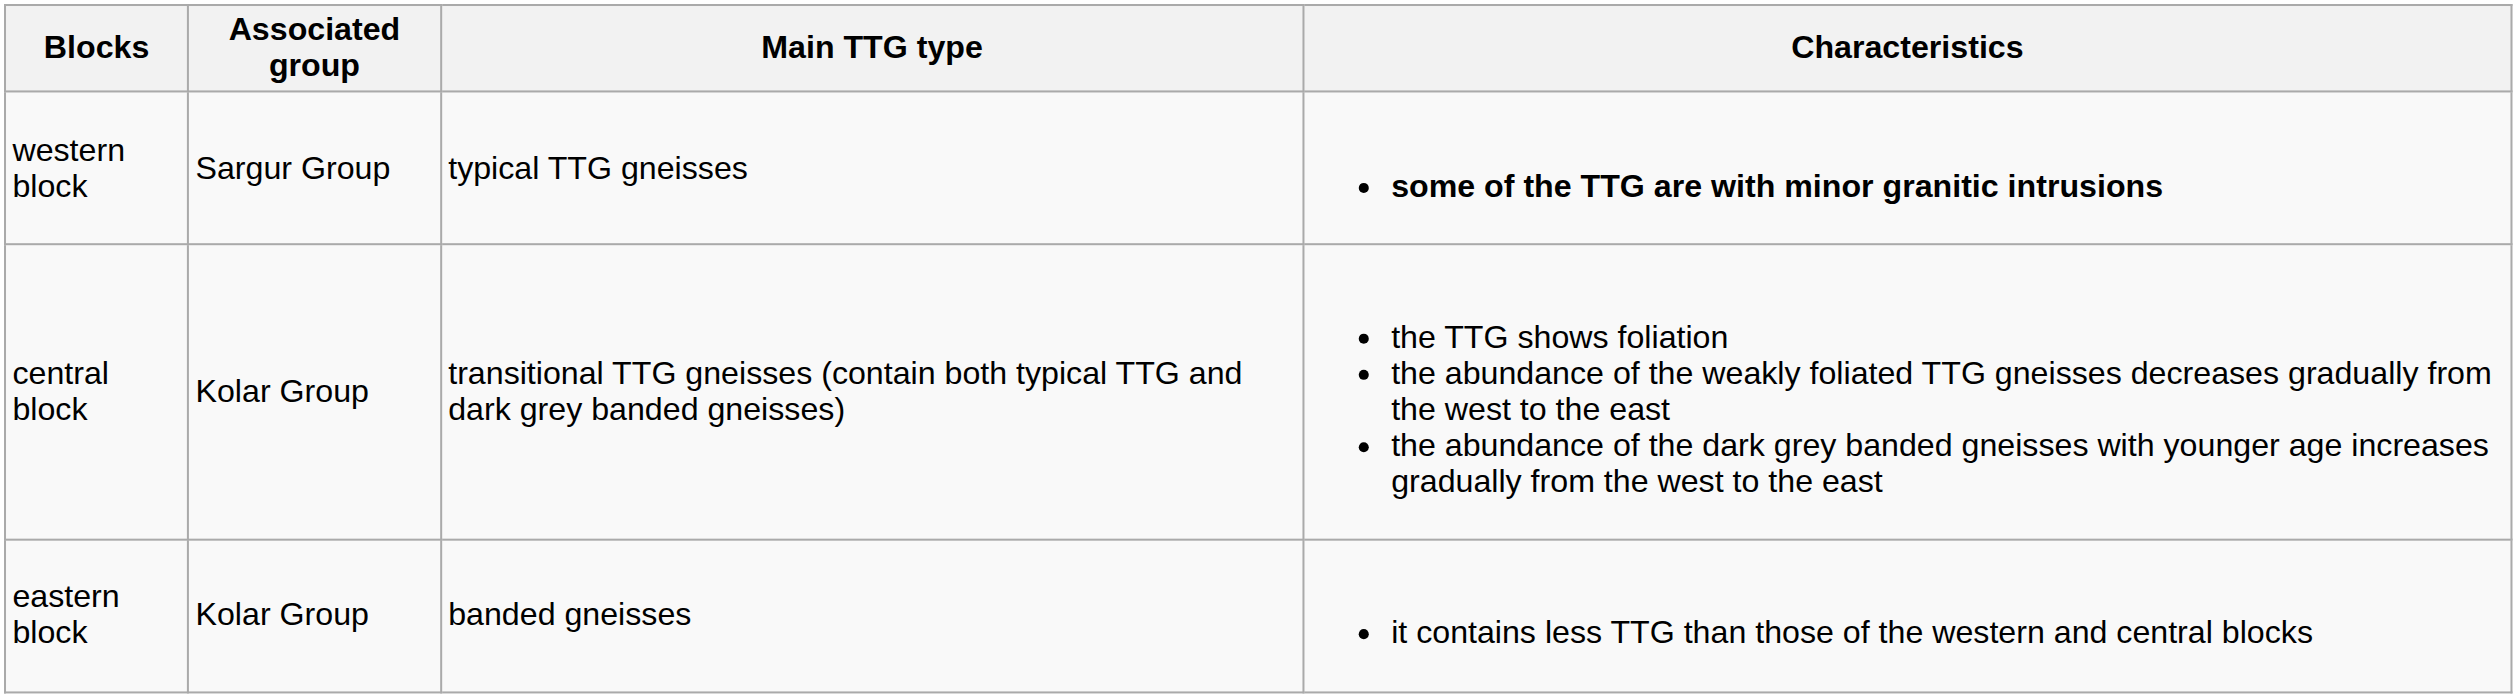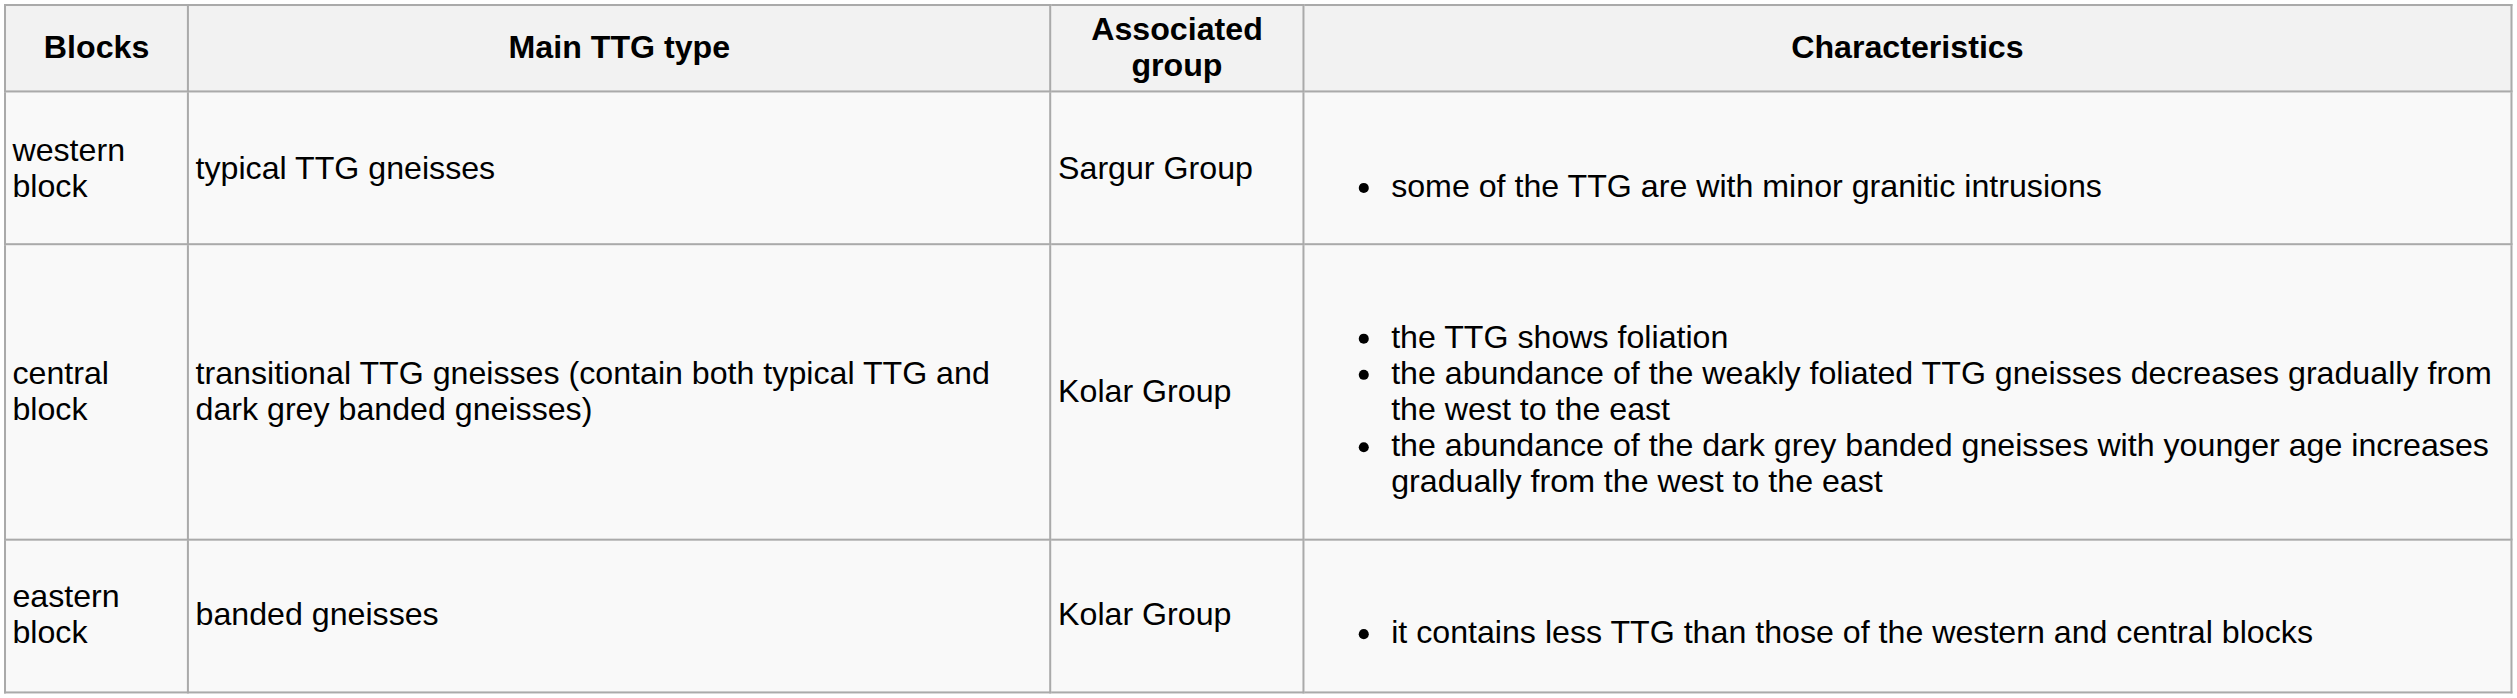columns swapped: Associated group <-> Main TTG type
western block | Characteristics: bold -> normal
